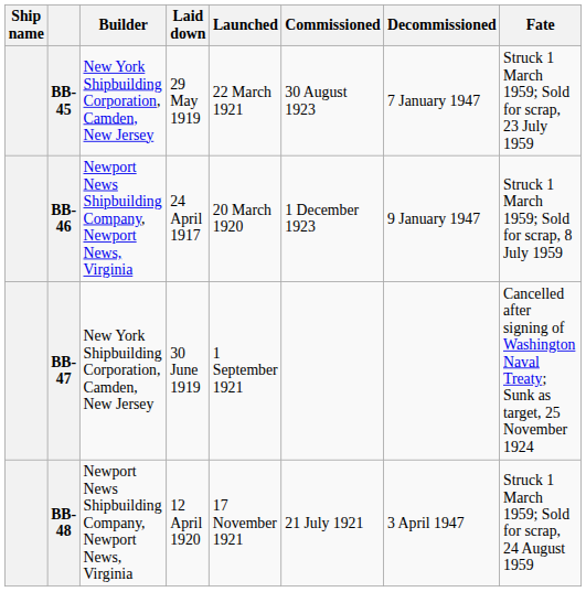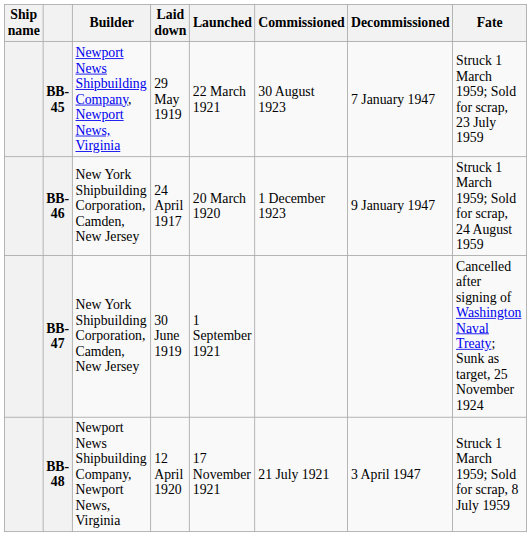BB-45 | Builder: New York Shipbuilding Corporation, Camden, New Jersey -> Newport News Shipbuilding Company, Newport News, Virginia
BB-46 | Builder: Newport News Shipbuilding Company, Newport News, Virginia -> New York Shipbuilding Corporation, Camden, New Jersey
BB-46 | Fate: Struck 1 March 1959; Sold for scrap, 8 July 1959 -> Struck 1 March 1959; Sold for scrap, 24 August 1959
BB-48 | Fate: Struck 1 March 1959; Sold for scrap, 24 August 1959 -> Struck 1 March 1959; Sold for scrap, 8 July 1959
